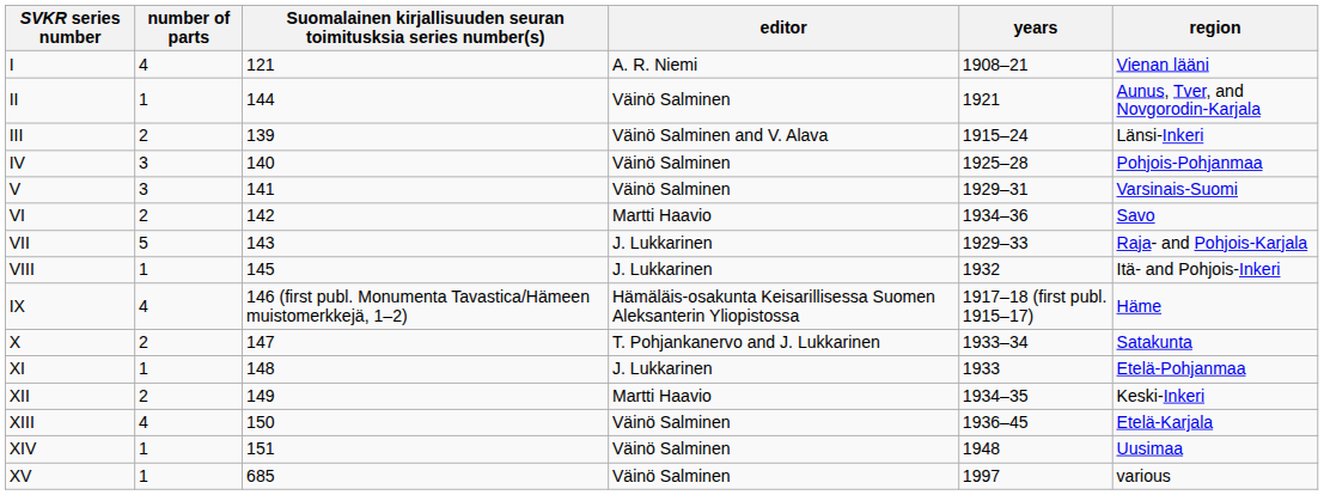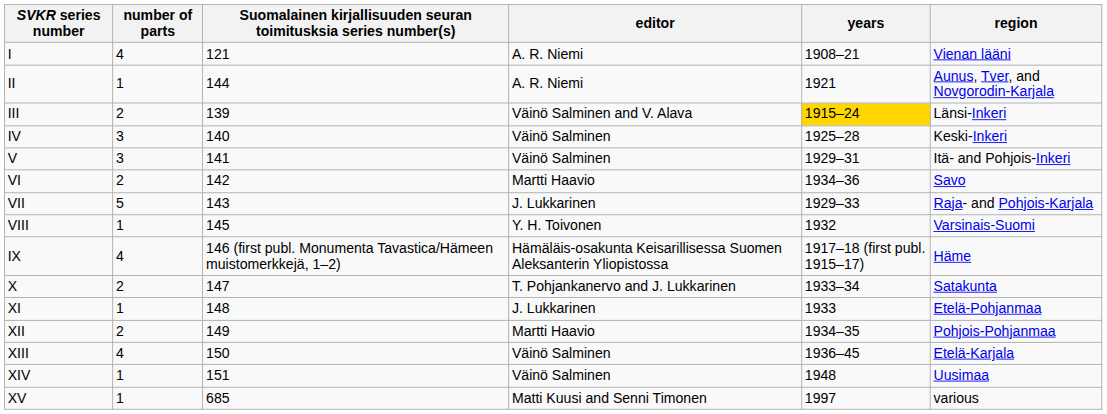II | editor: Väinö Salminen -> A. R. Niemi
III | years: no background -> gold background
IV | region: Pohjois-Pohjanmaa -> Keski-Inkeri
V | region: Varsinais-Suomi -> Itä- and Pohjois-Inkeri
VIII | editor: J. Lukkarinen -> Y. H. Toivonen
VIII | region: Itä- and Pohjois-Inkeri -> Varsinais-Suomi
XII | region: Keski-Inkeri -> Pohjois-Pohjanmaa
XV | editor: Väinö Salminen -> Matti Kuusi and Senni Timonen
